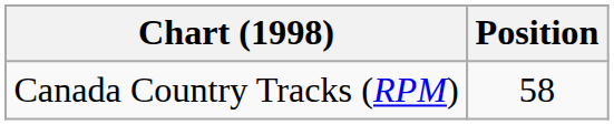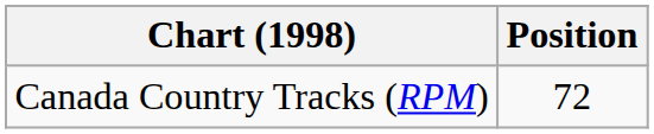Canada Country Tracks (RPM) | Position: 58 -> 72
